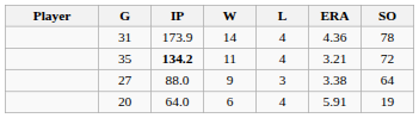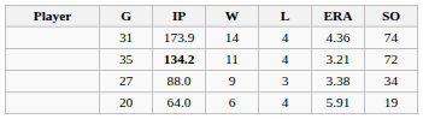31 | SO: 78 -> 74
27 | SO: 64 -> 34
